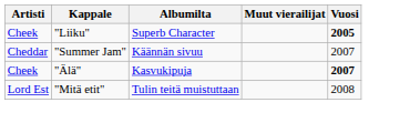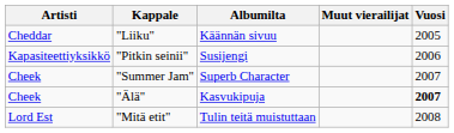"Liiku" | Artisti: Cheek -> Cheddar
"Liiku" | Albumilta: Superb Character -> Käännän sivuu
"Liiku" | Vuosi: bold -> normal
+ row: Kapasiteettiyksikkö | "Pitkin seinii" | Susijengi | 2006
"Summer Jam" | Artisti: Cheddar -> Cheek
"Summer Jam" | Albumilta: Käännän sivuu -> Superb Character
